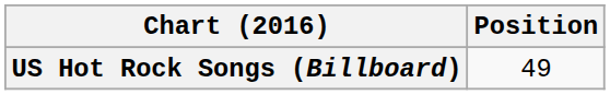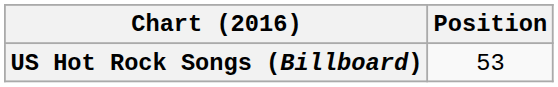US Hot Rock Songs (Billboard) | Position: 49 -> 53
